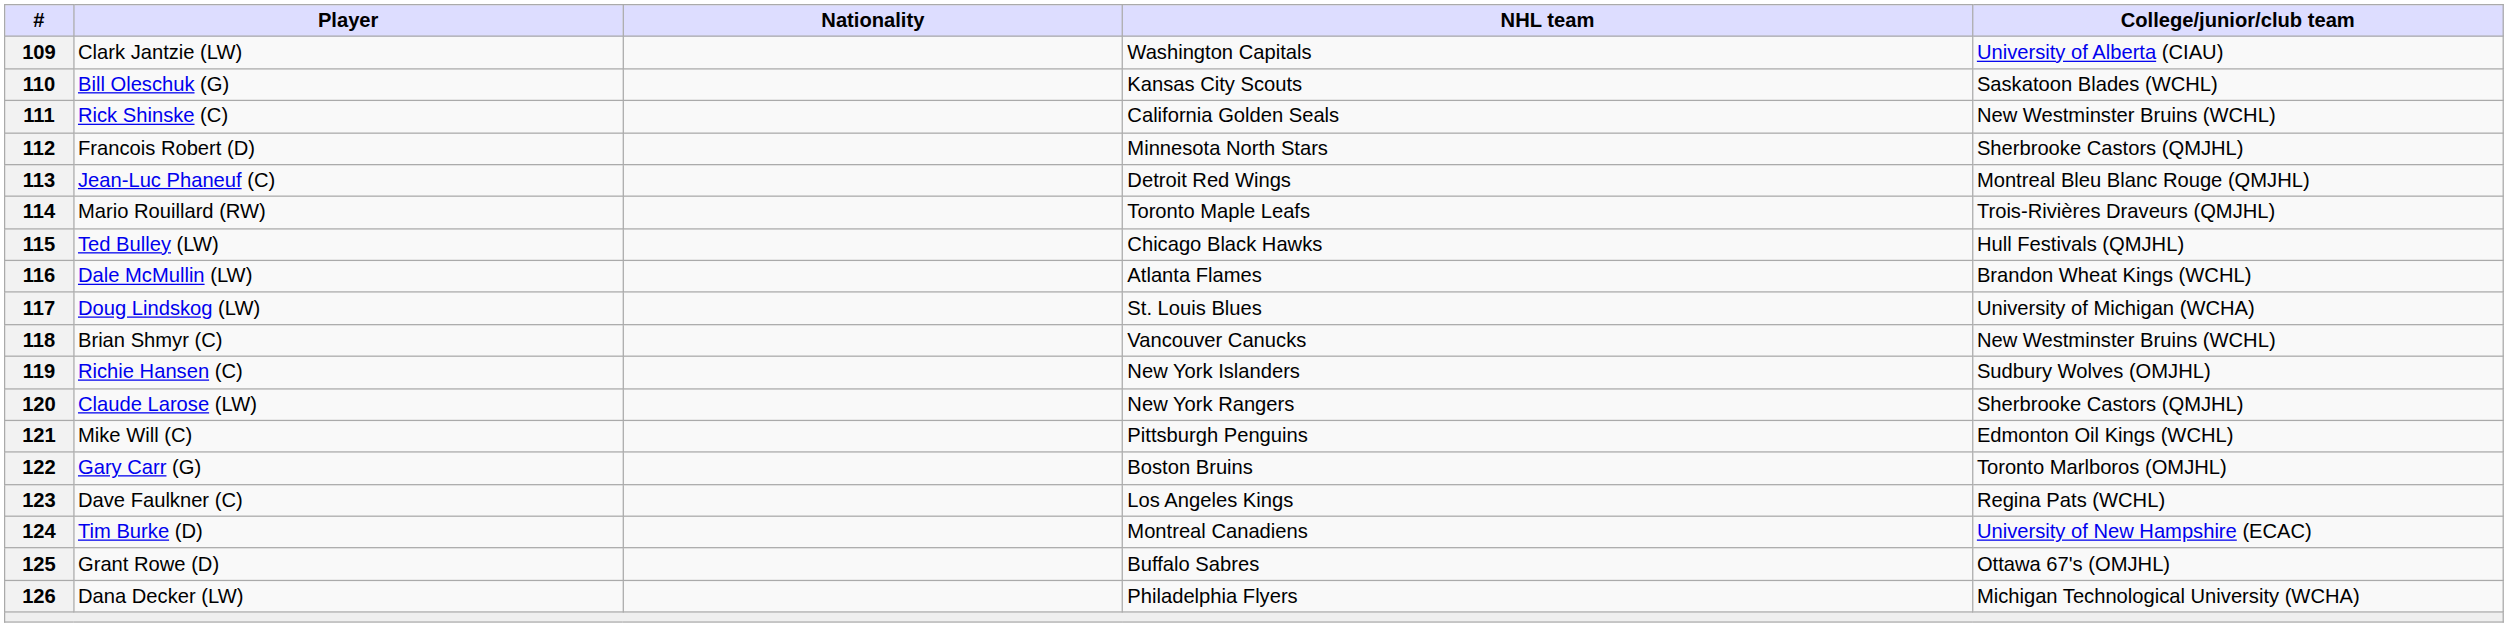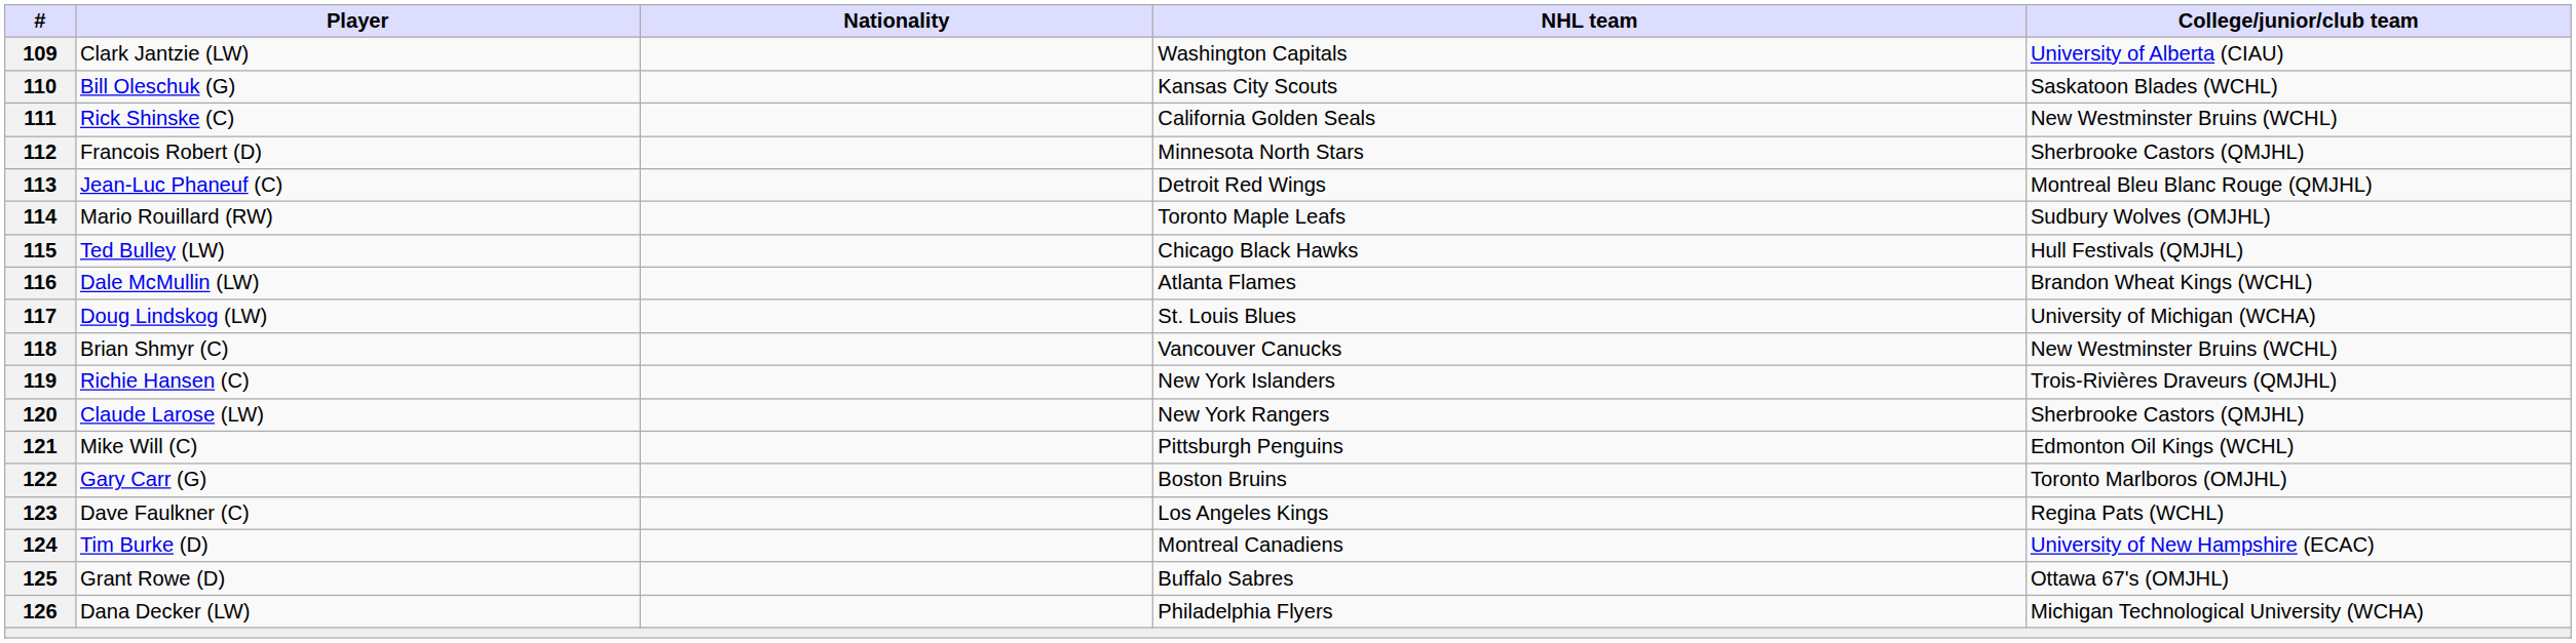114 | College/junior/club team: Trois-Rivières Draveurs (QMJHL) -> Sudbury Wolves (OMJHL)
119 | College/junior/club team: Sudbury Wolves (OMJHL) -> Trois-Rivières Draveurs (QMJHL)
